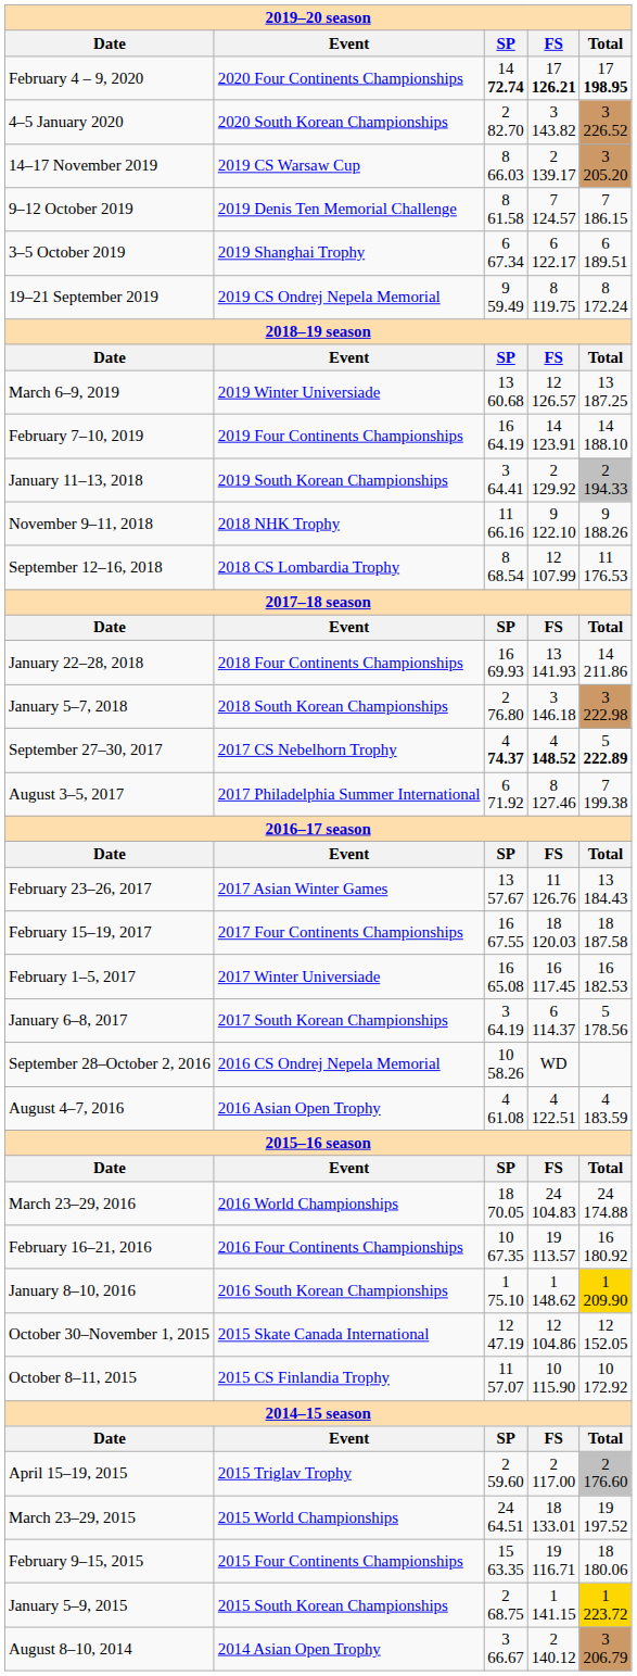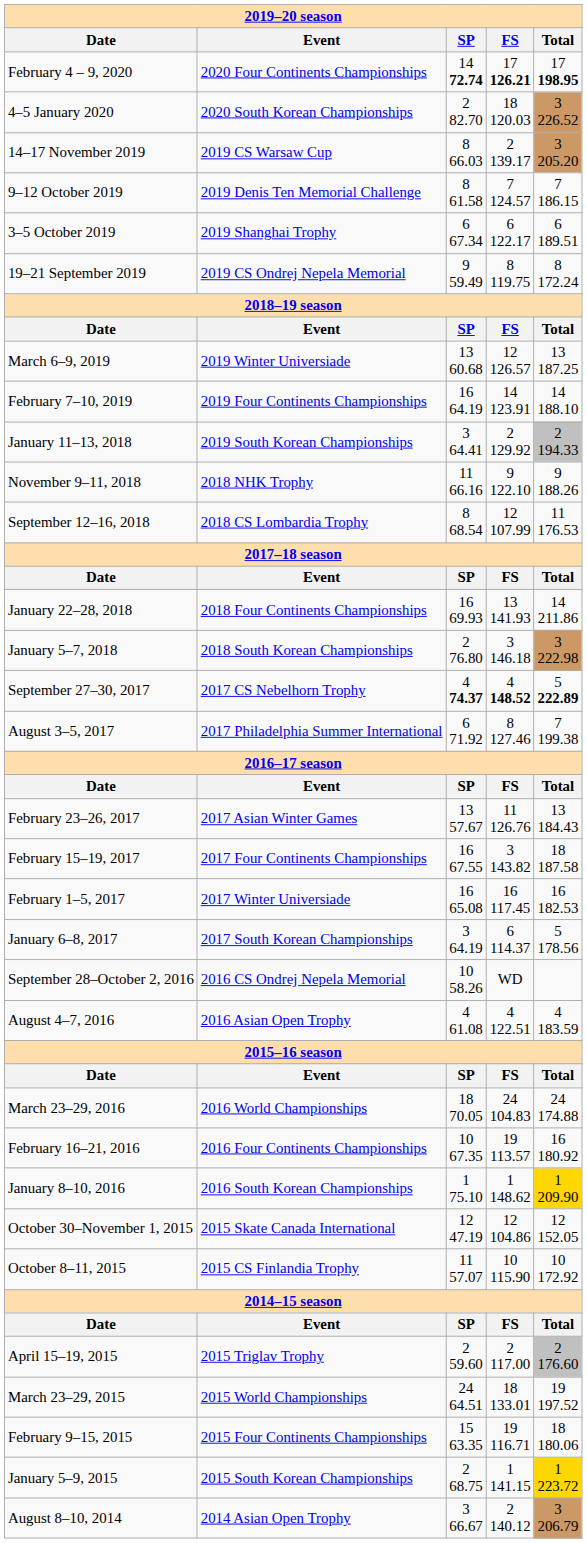4–5 January 2020 | FS: 3 143.82 -> 18 120.03
February 15–19, 2017 | FS: 18 120.03 -> 3 143.82
